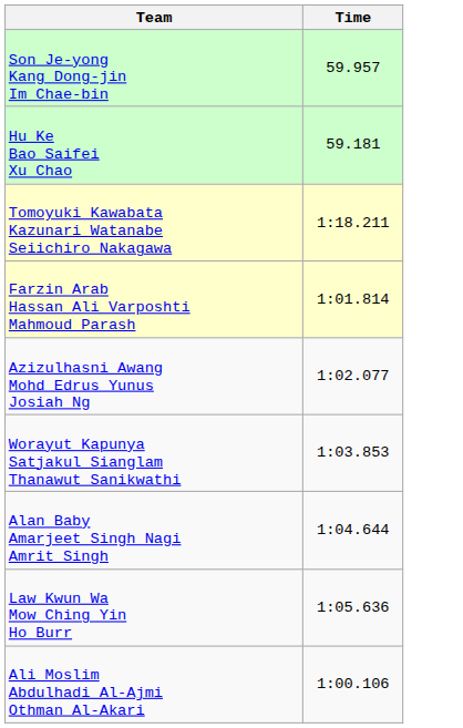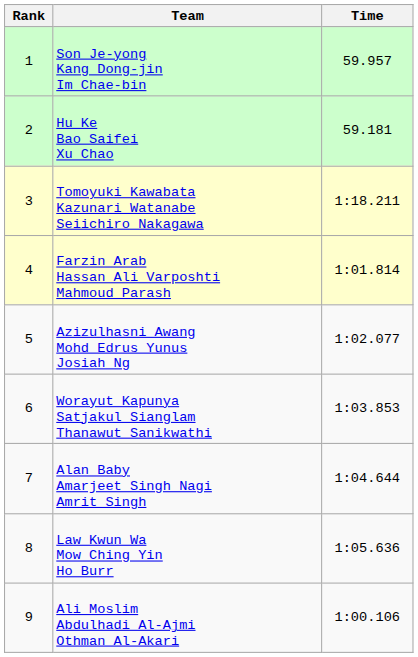+ column: Rank | 1 | 2 | 3 | 4 | 5 | 6 | 7 | 8 | 9
